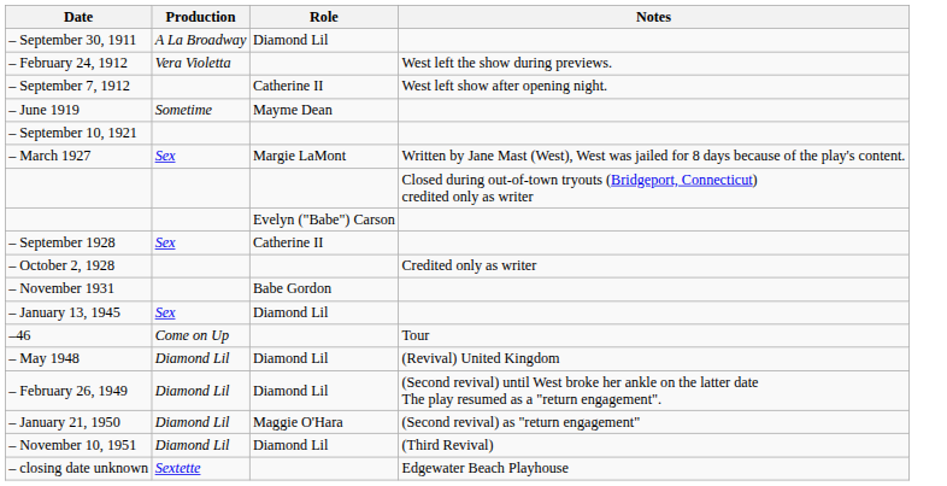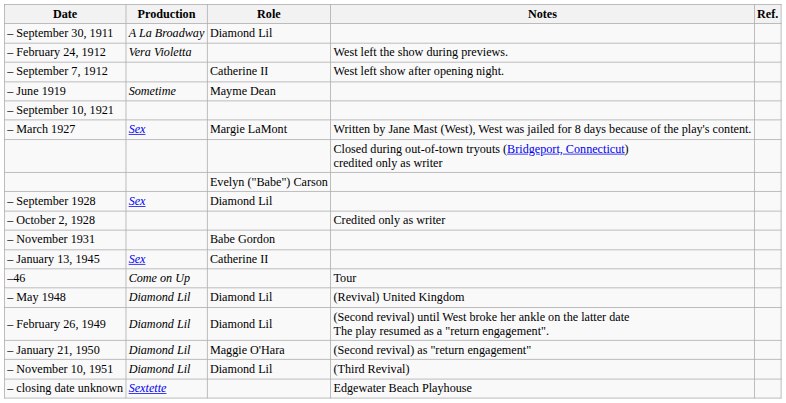+ column: Ref.
– September 1928 | Role: Catherine II -> Diamond Lil
– January 13, 1945 | Role: Diamond Lil -> Catherine II
